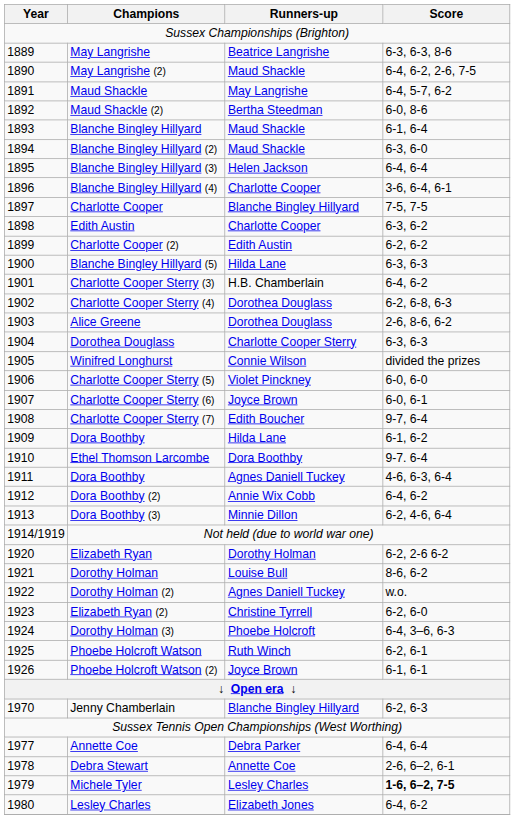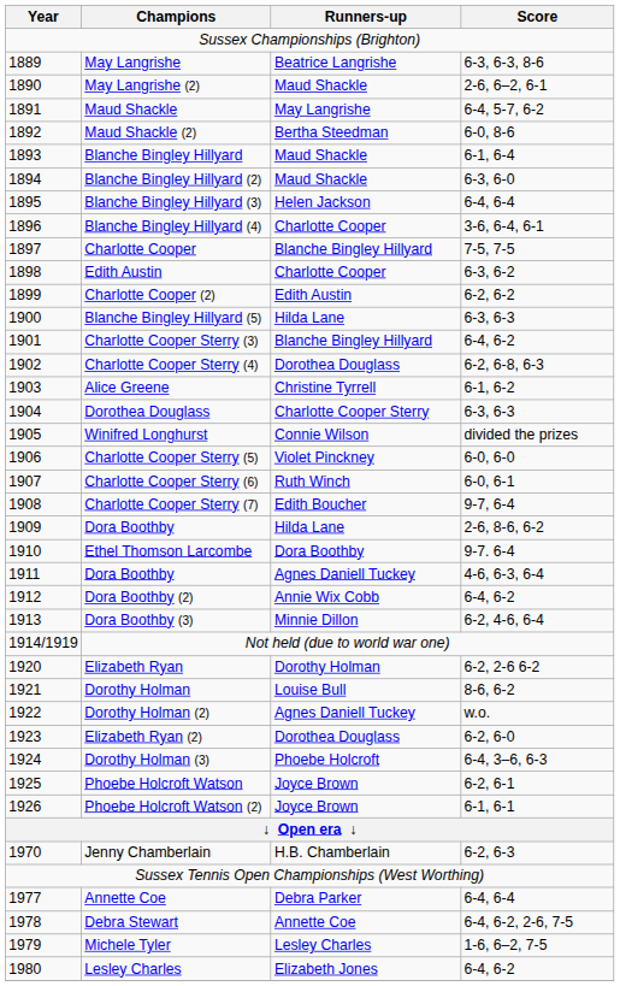May Langrishe (2) | Score: 6-4, 6-2, 2-6, 7-5 -> 2-6, 6–2, 6-1
Charlotte Cooper Sterry (3) | Runners-up: H.B. Chamberlain -> Blanche Bingley Hillyard
Alice Greene | Runners-up: Dorothea Douglass -> Christine Tyrrell
Alice Greene | Score: 2-6, 8-6, 6-2 -> 6-1, 6-2
Charlotte Cooper Sterry (6) | Runners-up: Joyce Brown -> Ruth Winch
1909 / Dora Boothby | Score: 6-1, 6-2 -> 2-6, 8-6, 6-2
Elizabeth Ryan (2) | Runners-up: Christine Tyrrell -> Dorothea Douglass
Phoebe Holcroft Watson | Runners-up: Ruth Winch -> Joyce Brown
Jenny Chamberlain | Runners-up: Blanche Bingley Hillyard -> H.B. Chamberlain
Debra Stewart | Score: 2-6, 6–2, 6-1 -> 6-4, 6-2, 2-6, 7-5
Michele Tyler | Score: bold -> normal
